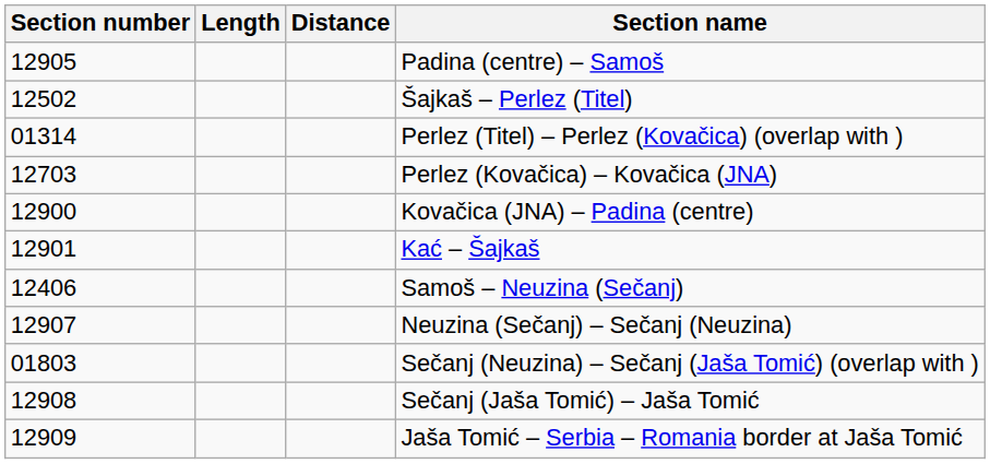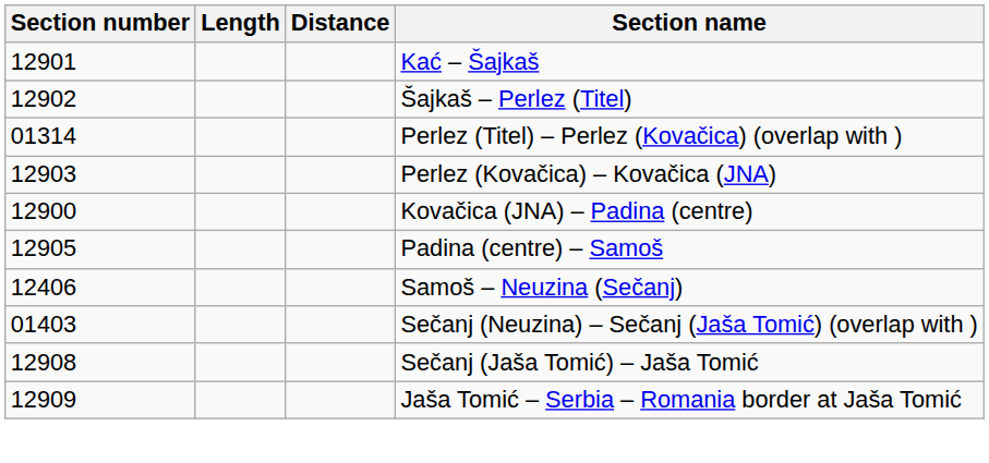rows swapped: Kać – Šajkaš <-> Padina (centre) – Samoš
Šajkaš – Perlez (Titel) | Section number: 12502 -> 12902
Perlez (Kovačica) – Kovačica (JNA) | Section number: 12703 -> 12903
- row: 12907 | Neuzina (Sečanj) – Sečanj (Neuzina)
Sečanj (Neuzina) – Sečanj (Jaša Tomić) (overlap with ) | Section number: 01803 -> 01403
